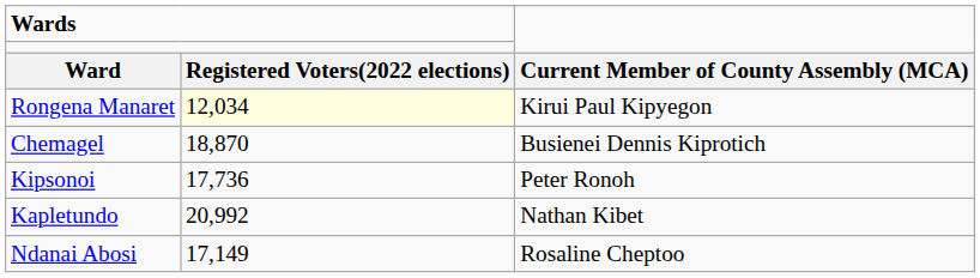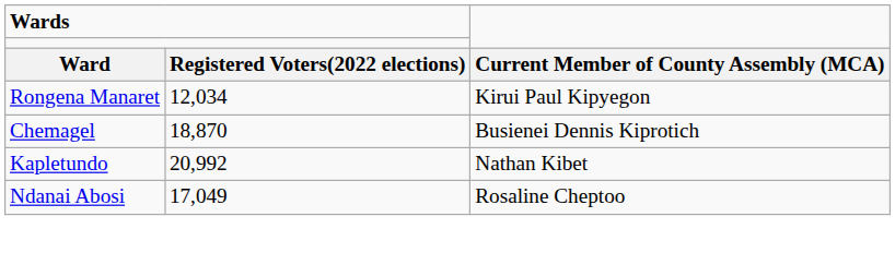Rongena Manaret | column 2: lightyellow background -> no background
- row: Kipsonoi | 17,736 | Peter Ronoh
Ndanai Abosi | column 2: 17,149 -> 17,049
